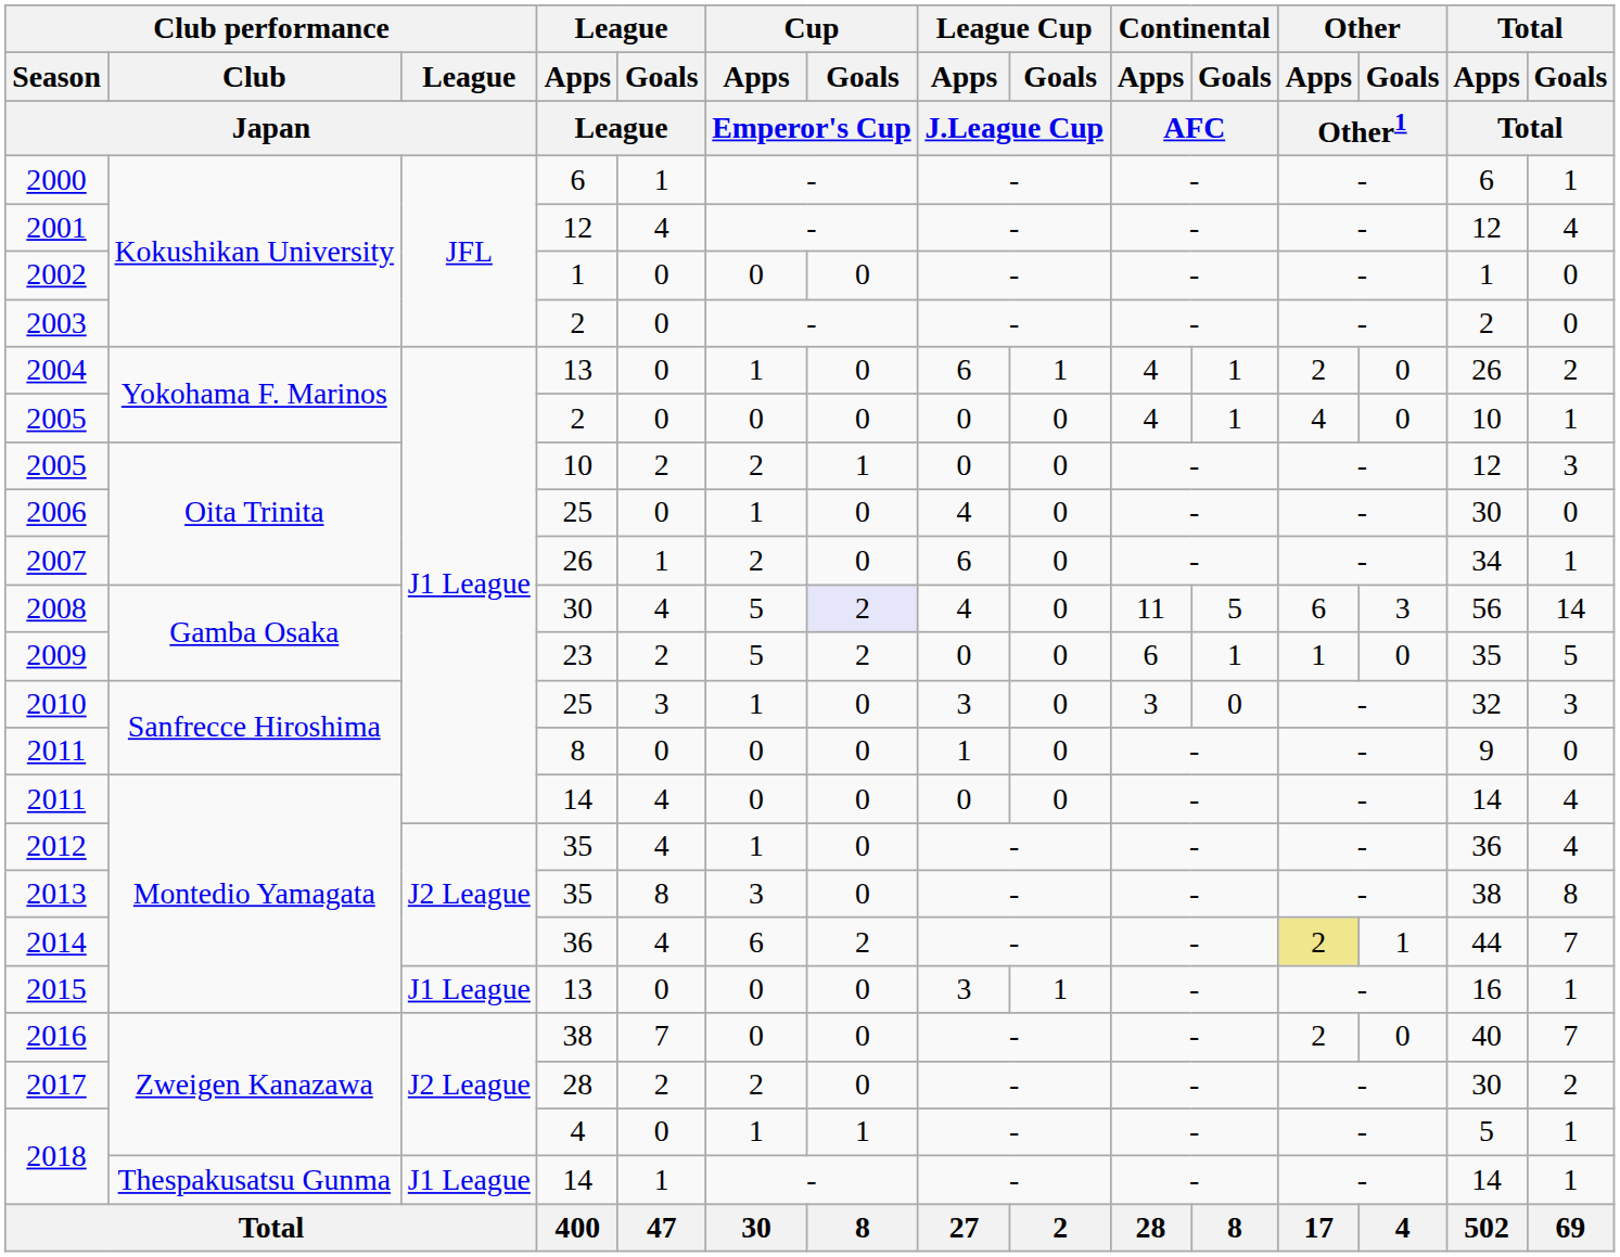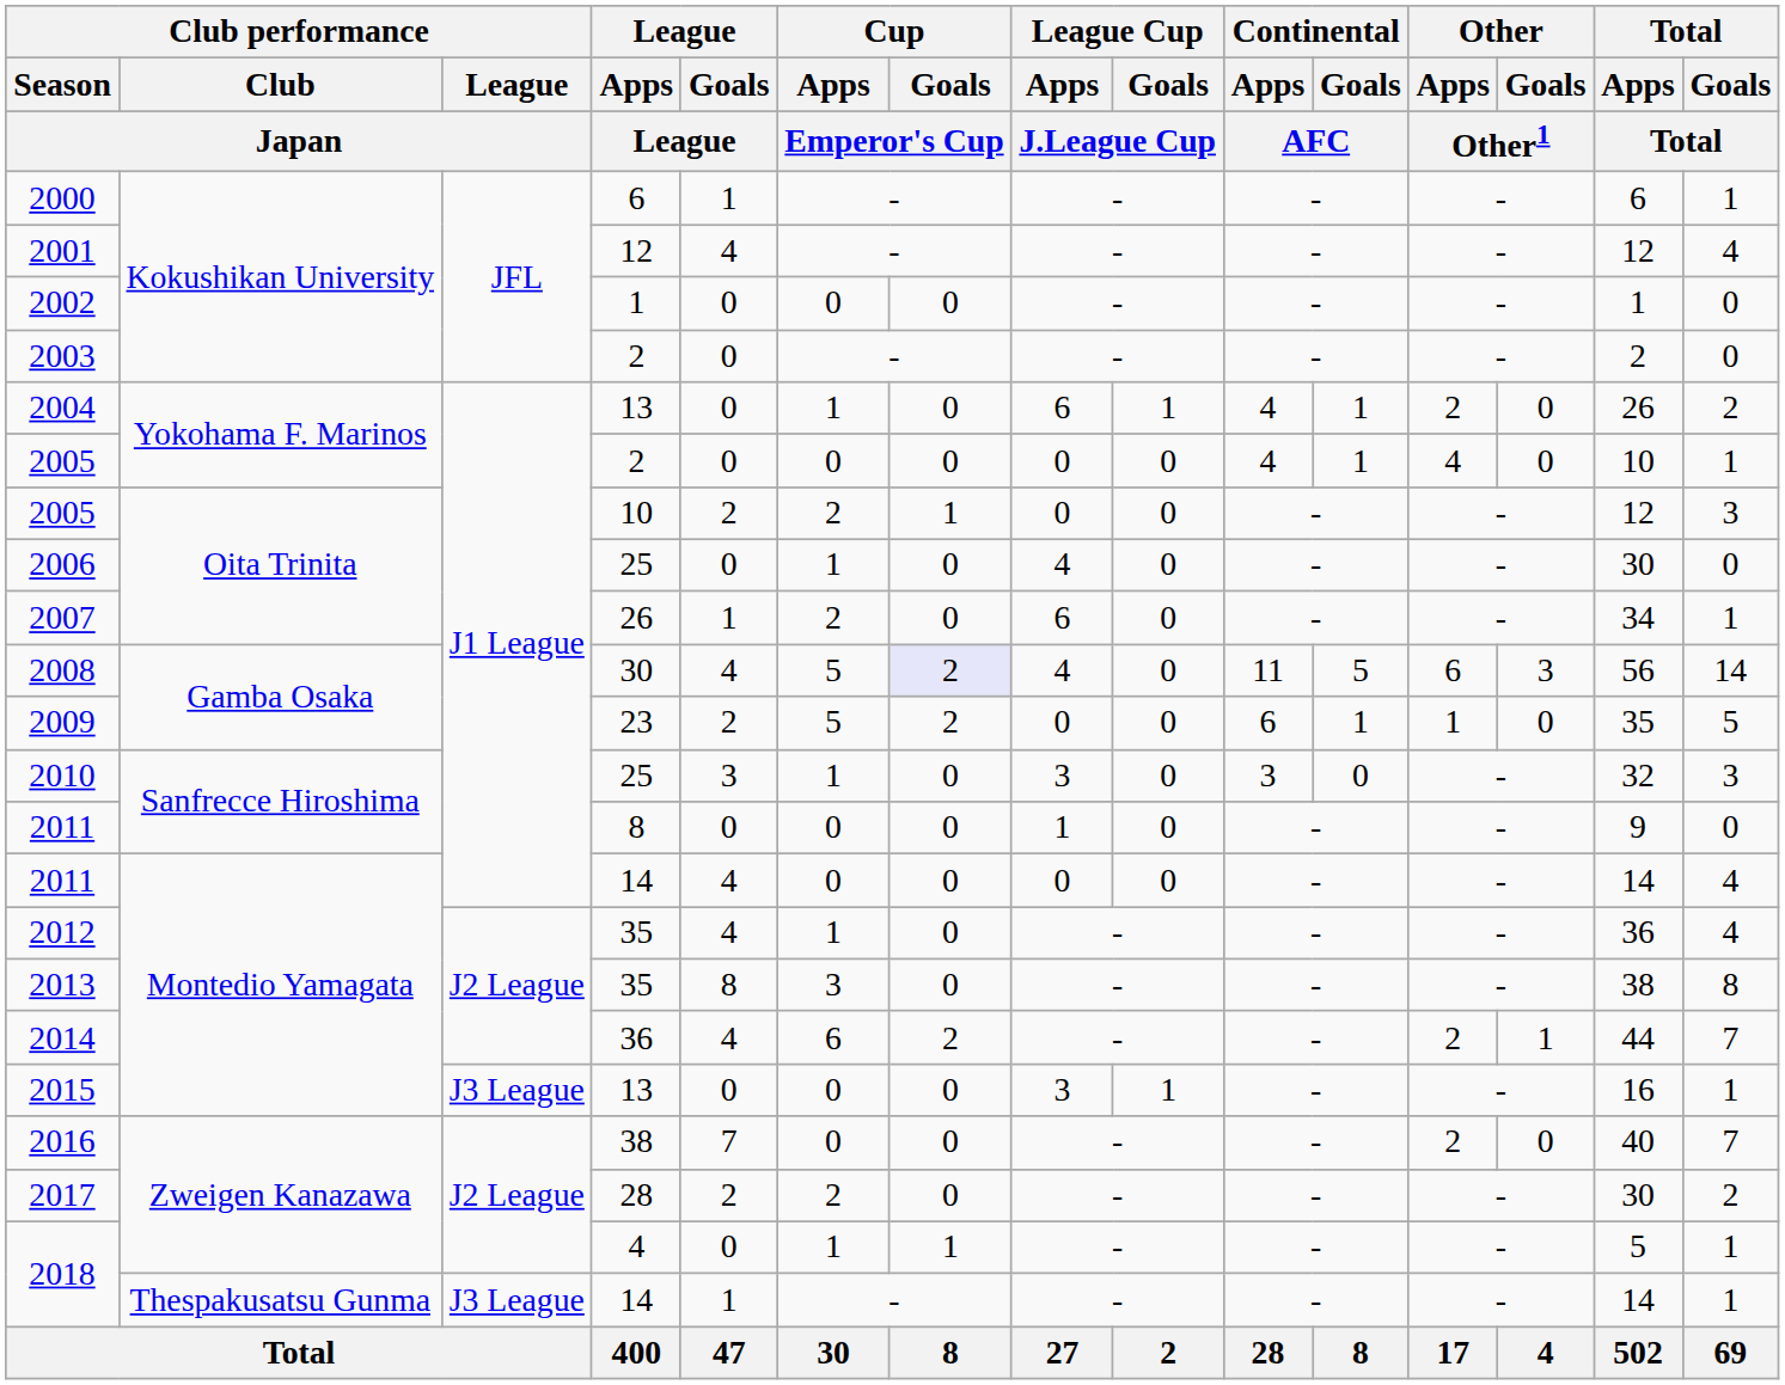2014 | Other / Apps / Other1: khaki background -> no background
2015 | Club performance / League / Japan: J1 League -> J3 League
2018 / 14 | Club performance / League / Japan: J1 League -> J3 League
